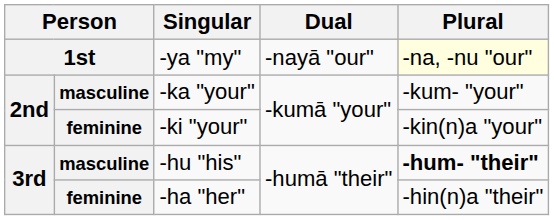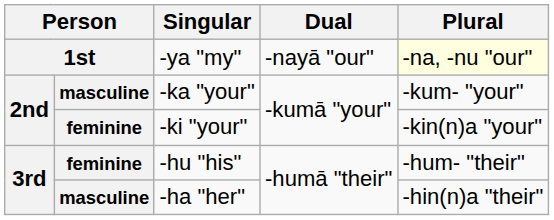-hu "his" | column 2: masculine -> feminine
-hu "his" | Plural: bold -> normal
-ha "her" | column 2: feminine -> masculine
